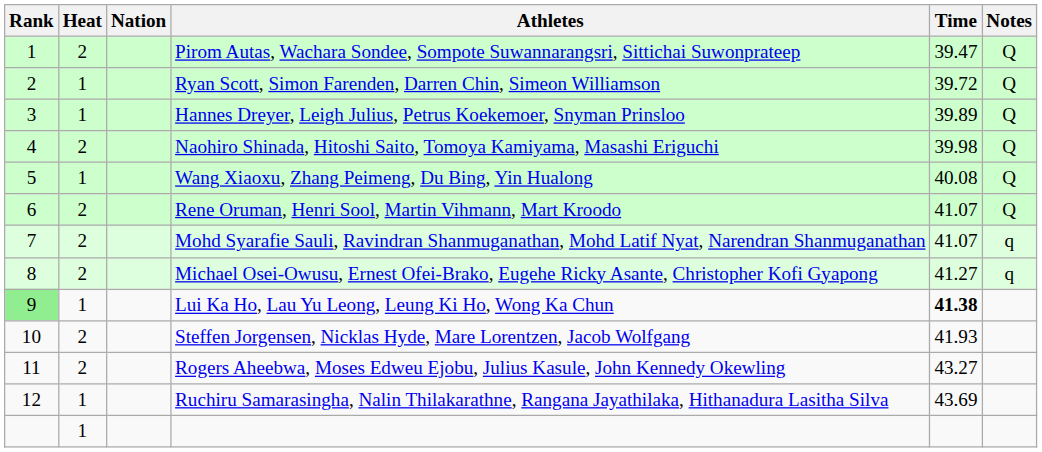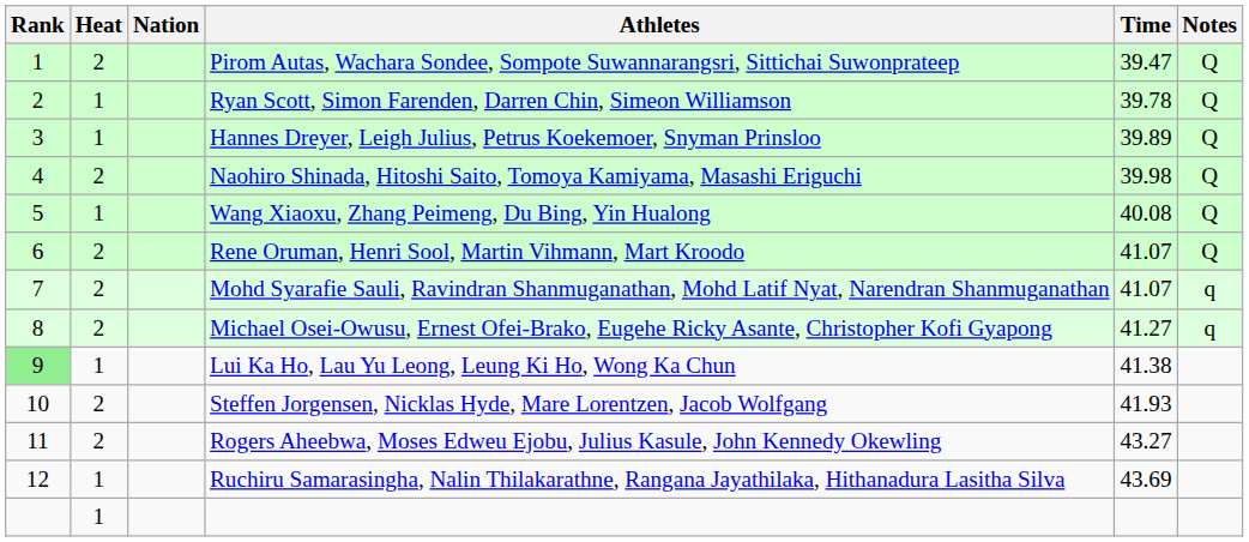Ryan Scott, Simon Farenden, Darren Chin, Simeon Williamson | Time: 39.72 -> 39.78
Lui Ka Ho, Lau Yu Leong, Leung Ki Ho, Wong Ka Chun | Time: bold -> normal
